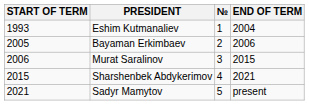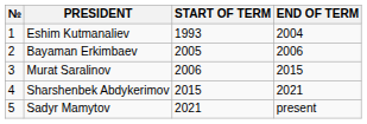columns swapped: № <-> START OF TERM
